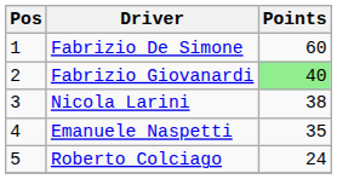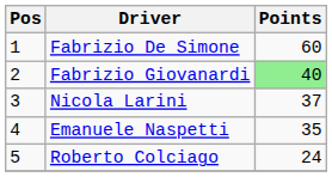Nicola Larini | Points: 38 -> 37
